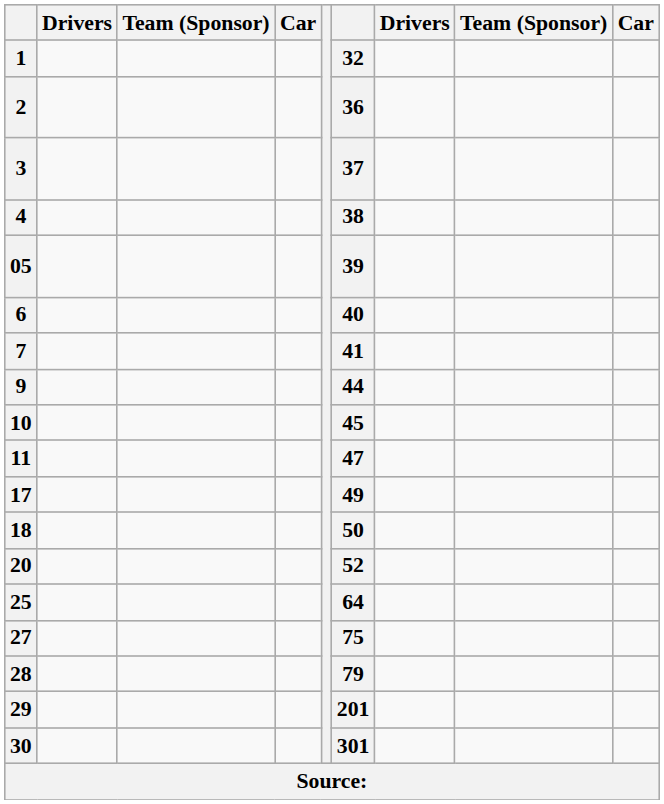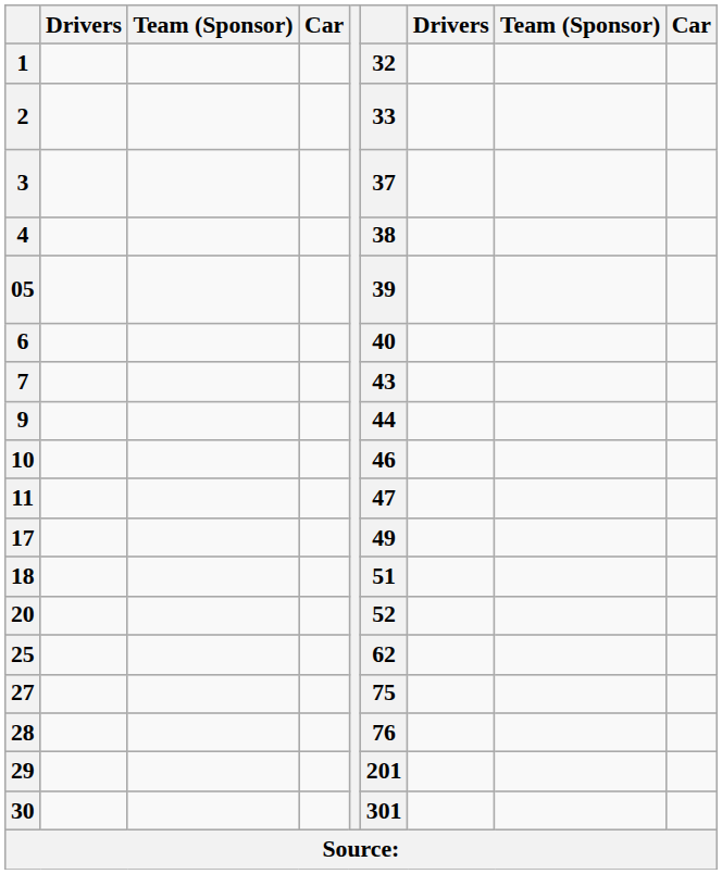2 | column 6: 36 -> 33
7 | column 6: 41 -> 43
10 | column 6: 45 -> 46
18 | column 6: 50 -> 51
25 | column 6: 64 -> 62
28 | column 6: 79 -> 76
